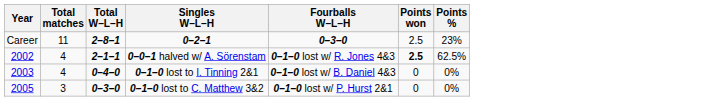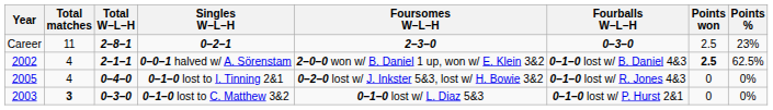+ column: Foursomes W–L–H | 2–3–0 | 2–0–0 won w/ B. Daniel 1 up, won w/ E. Klein 3&2 | 0–2–0 lost w/ J. Inkster 5&3, lost w/ H. Bowie 3&2 | 0–1–0 lost w/ L. Diaz 5&3
0–0–1 halved w/ A. Sörenstam | Fourballs W–L–H: 0–1–0 lost w/ R. Jones 4&3 -> 0–1–0 lost w/ B. Daniel 4&3
0–1–0 lost to I. Tinning 2&1 | Year: 2003 -> 2005
0–1–0 lost to I. Tinning 2&1 | Fourballs W–L–H: 0–1–0 lost w/ B. Daniel 4&3 -> 0–1–0 lost w/ R. Jones 4&3
0–1–0 lost to C. Matthew 3&2 | Year: 2005 -> 2003
0–1–0 lost to C. Matthew 3&2 | Total matches: normal -> bold
